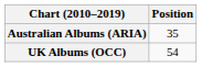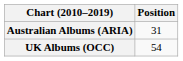Australian Albums (ARIA) | Position: 35 -> 31
